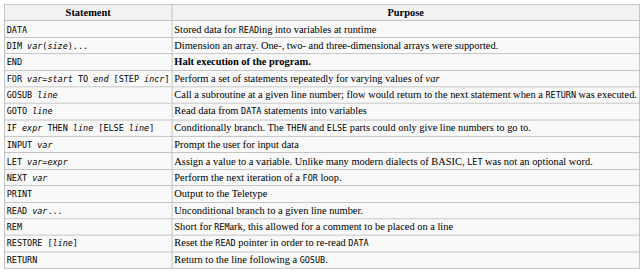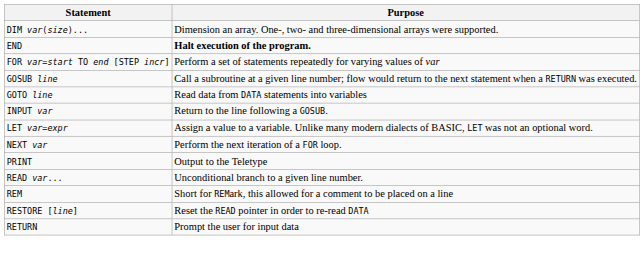- row: DATA | Stored data for READing into variables at runtime
- row: IF expr THEN line [ELSE line] | Conditionally branch. The THEN and ELSE parts could only give line numbers to go to.
INPUT var | Purpose: Prompt the user for input data -> Return to the line following a GOSUB.
RETURN | Purpose: Return to the line following a GOSUB. -> Prompt the user for input data
